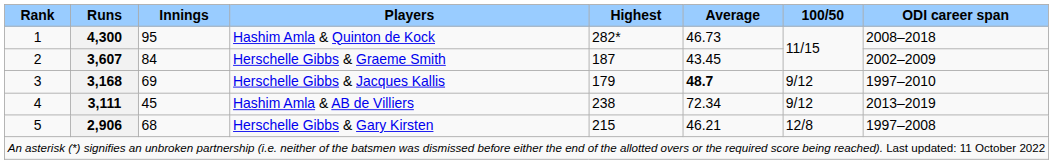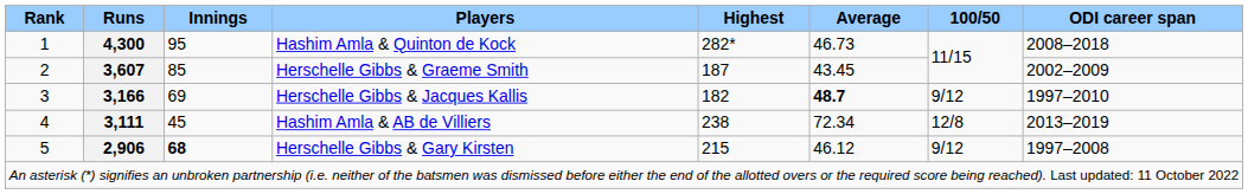Herschelle Gibbs & Graeme Smith | Innings: 84 -> 85
Herschelle Gibbs & Jacques Kallis | Runs: 3,168 -> 3,166
Herschelle Gibbs & Jacques Kallis | Highest: 179 -> 182
Hashim Amla & AB de Villiers | 100/50: 9/12 -> 12/8
Herschelle Gibbs & Gary Kirsten | Innings: normal -> bold
Herschelle Gibbs & Gary Kirsten | Average: 46.21 -> 46.12
Herschelle Gibbs & Gary Kirsten | 100/50: 12/8 -> 9/12
